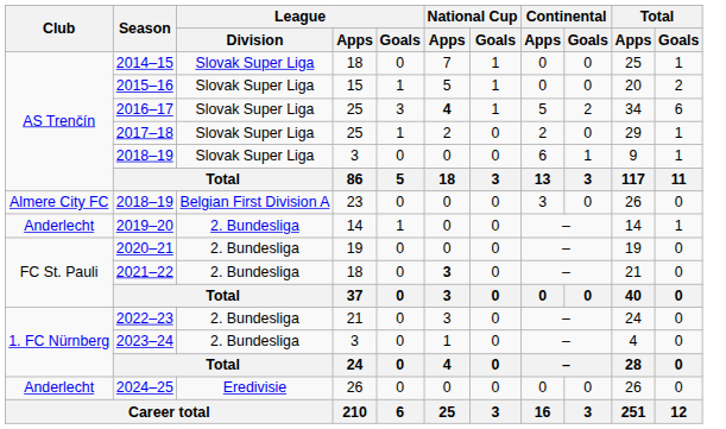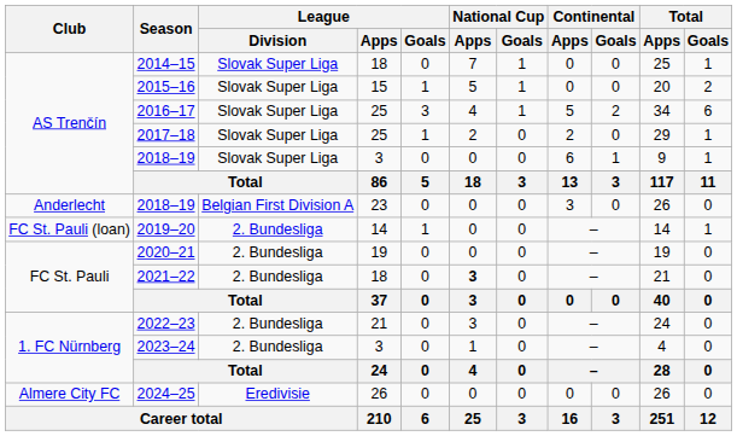2016–17 | National Cup / Apps: bold -> normal
2018–19 / 23 | Club: Almere City FC -> Anderlecht
2019–20 | Club: Anderlecht -> FC St. Pauli (loan)
2024–25 | Club: Anderlecht -> Almere City FC
